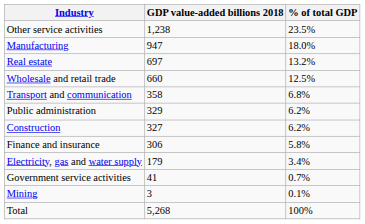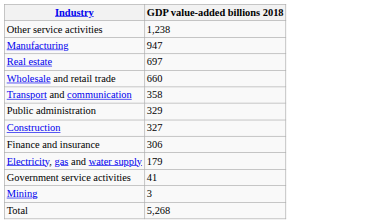- column: % of total GDP | 23.5% | 18.0% | 13.2% | 12.5% | 6.8% | 6.2% | 6.2% | 5.8% | 3.4% | 0.7% | 0.1% | 100%
